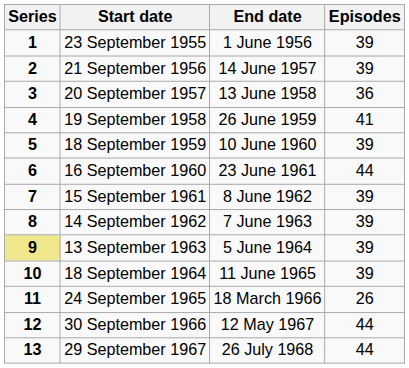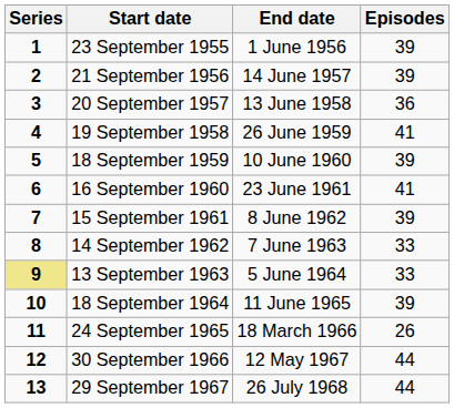16 September 1960 | Episodes: 44 -> 41
14 September 1962 | Episodes: 39 -> 33
13 September 1963 | Episodes: 39 -> 33
